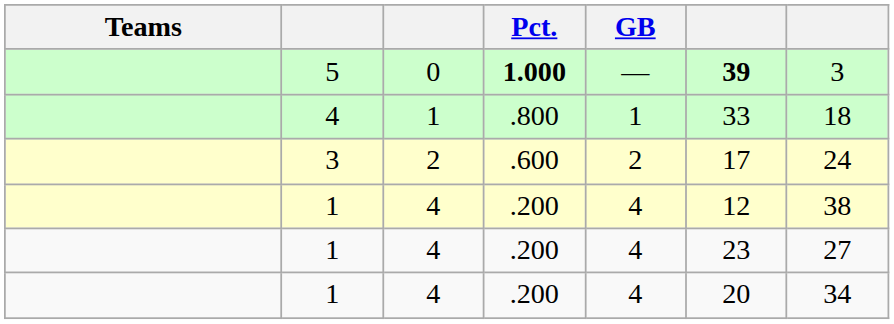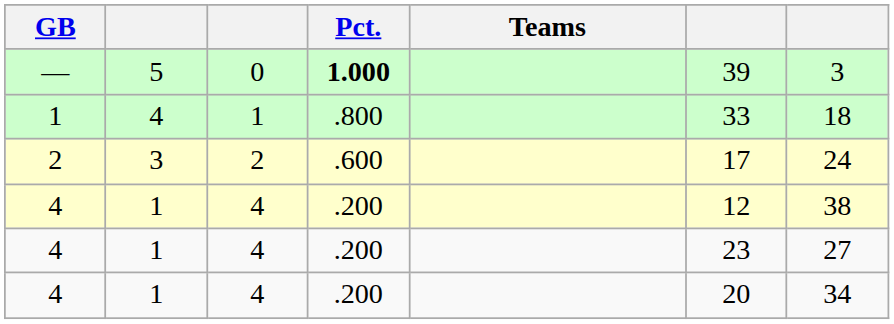columns swapped: Teams <-> GB
5 | column 6: bold -> normal
